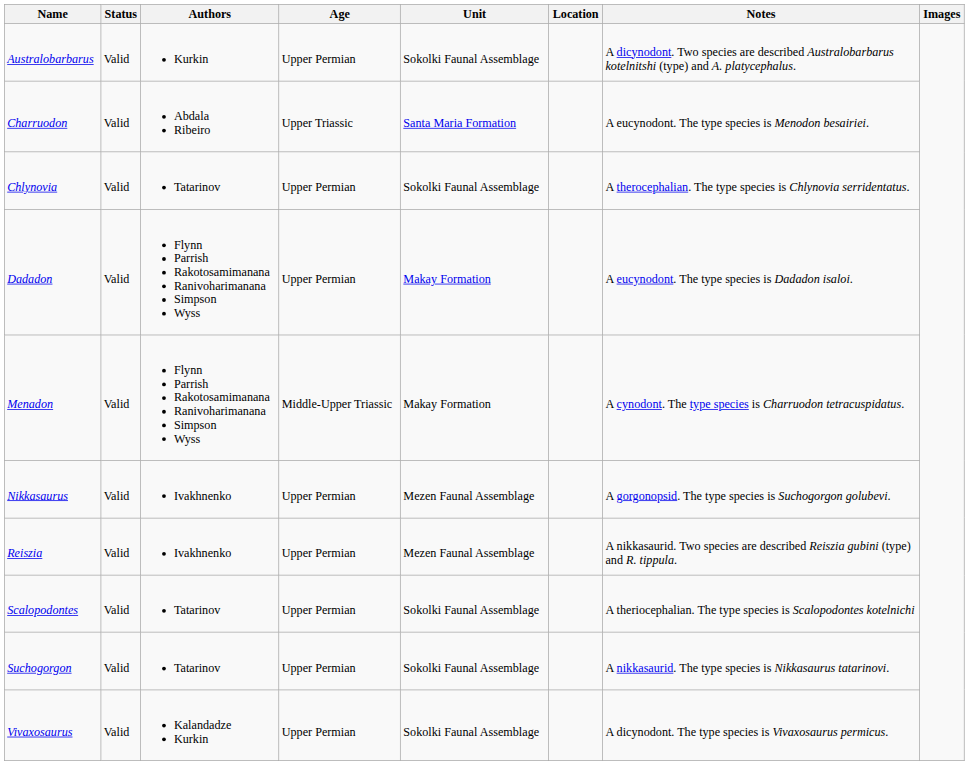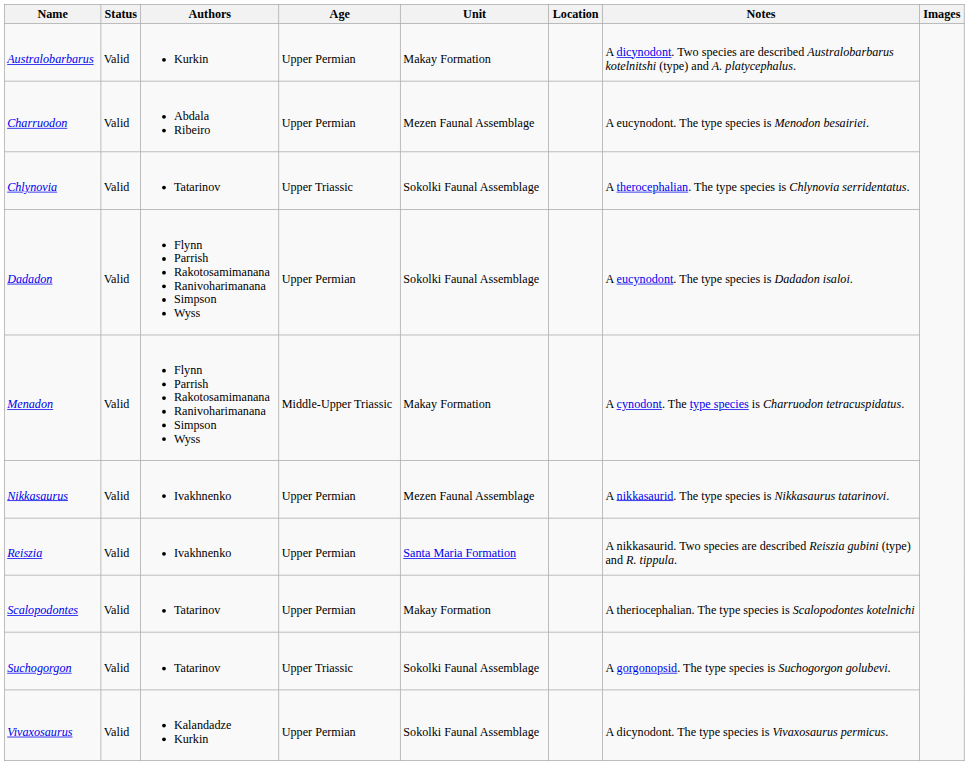Australobarbarus | Unit: Sokolki Faunal Assemblage -> Makay Formation
Charruodon | Age: Upper Triassic -> Upper Permian
Charruodon | Unit: Santa Maria Formation -> Mezen Faunal Assemblage
Chlynovia | Age: Upper Permian -> Upper Triassic
Dadadon | Unit: Makay Formation -> Sokolki Faunal Assemblage
Nikkasaurus | Notes: A gorgonopsid. The type species is Suchogorgon golubevi. -> A nikkasaurid. The type species is Nikkasaurus tatarinovi.
Reiszia | Unit: Mezen Faunal Assemblage -> Santa Maria Formation
Scalopodontes | Unit: Sokolki Faunal Assemblage -> Makay Formation
Suchogorgon | Age: Upper Permian -> Upper Triassic
Suchogorgon | Notes: A nikkasaurid. The type species is Nikkasaurus tatarinovi. -> A gorgonopsid. The type species is Suchogorgon golubevi.
